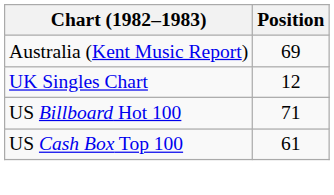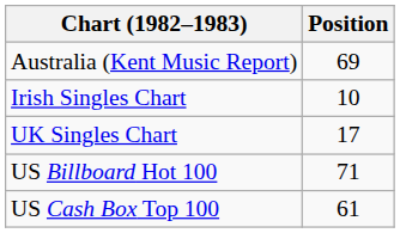+ row: Irish Singles Chart | 10
UK Singles Chart | Position: 12 -> 17
